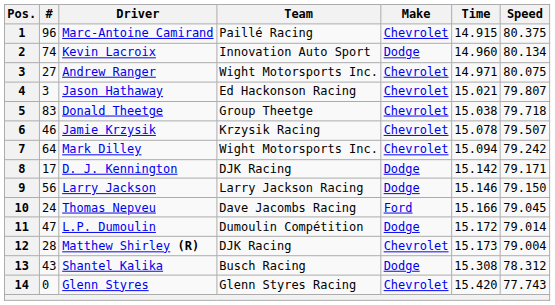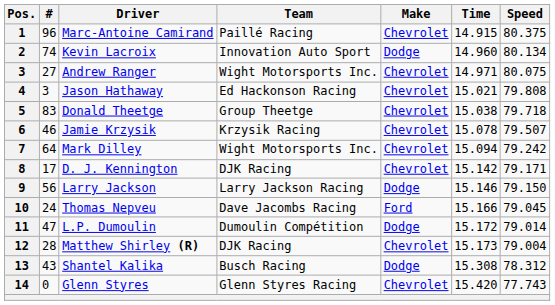Jason Hathaway | Speed: 79.807 -> 79.808
D. J. Kennington | Make: Dodge -> Chevrolet
